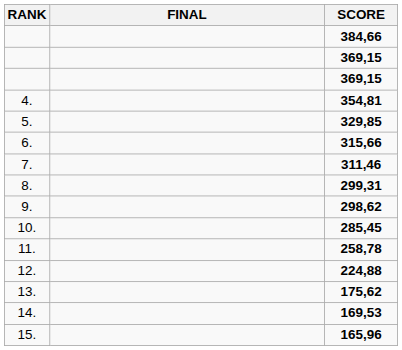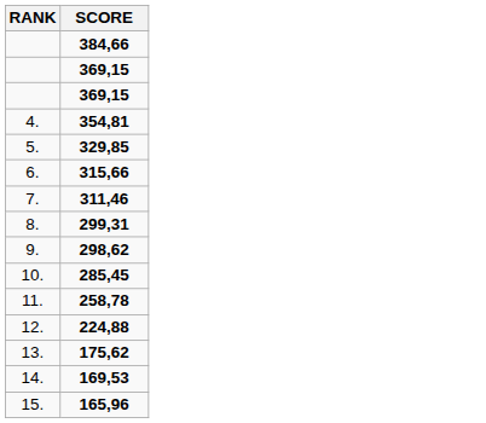- column: FINAL
